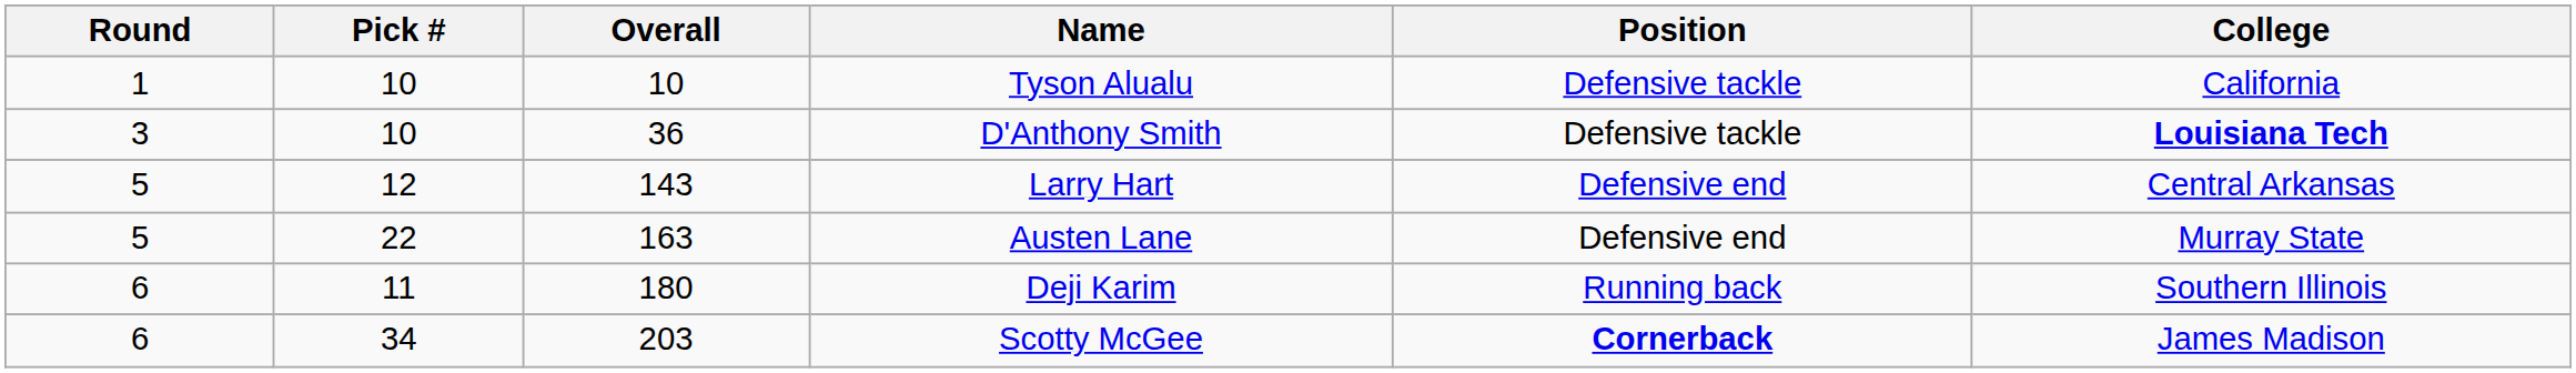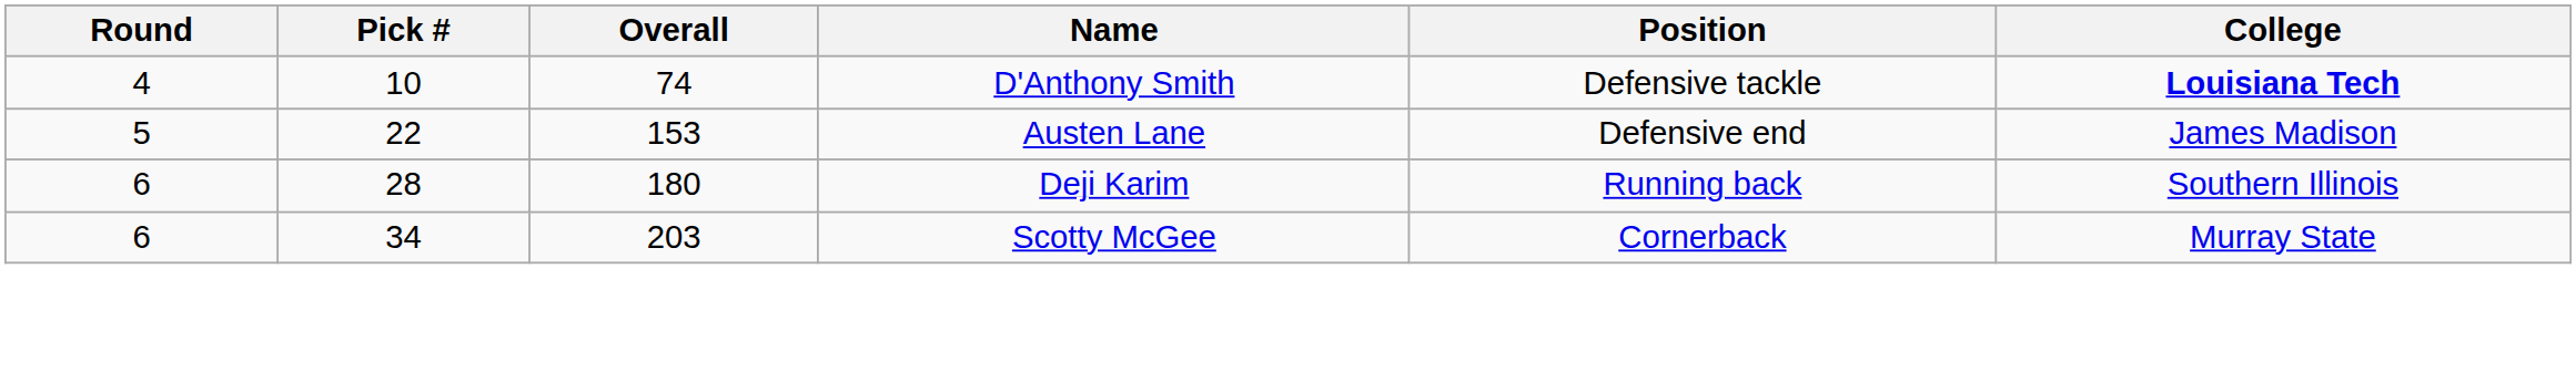- row: 1 | 10 | 10 | Tyson Alualu | Defensive tackle | California
D'Anthony Smith | Round: 3 -> 4
D'Anthony Smith | Overall: 36 -> 74
- row: 5 | 12 | 143 | Larry Hart | Defensive end | Central Arkansas
Austen Lane | Overall: 163 -> 153
Austen Lane | College: Murray State -> James Madison
Deji Karim | Pick #: 11 -> 28
Scotty McGee | Position: bold -> normal
Scotty McGee | College: James Madison -> Murray State
